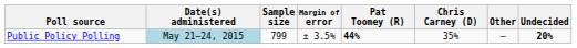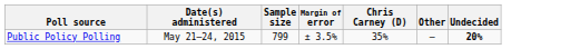- column: Pat Toomey (R) | 44%
Public Policy Polling | Date(s) administered: lightblue background -> no background
